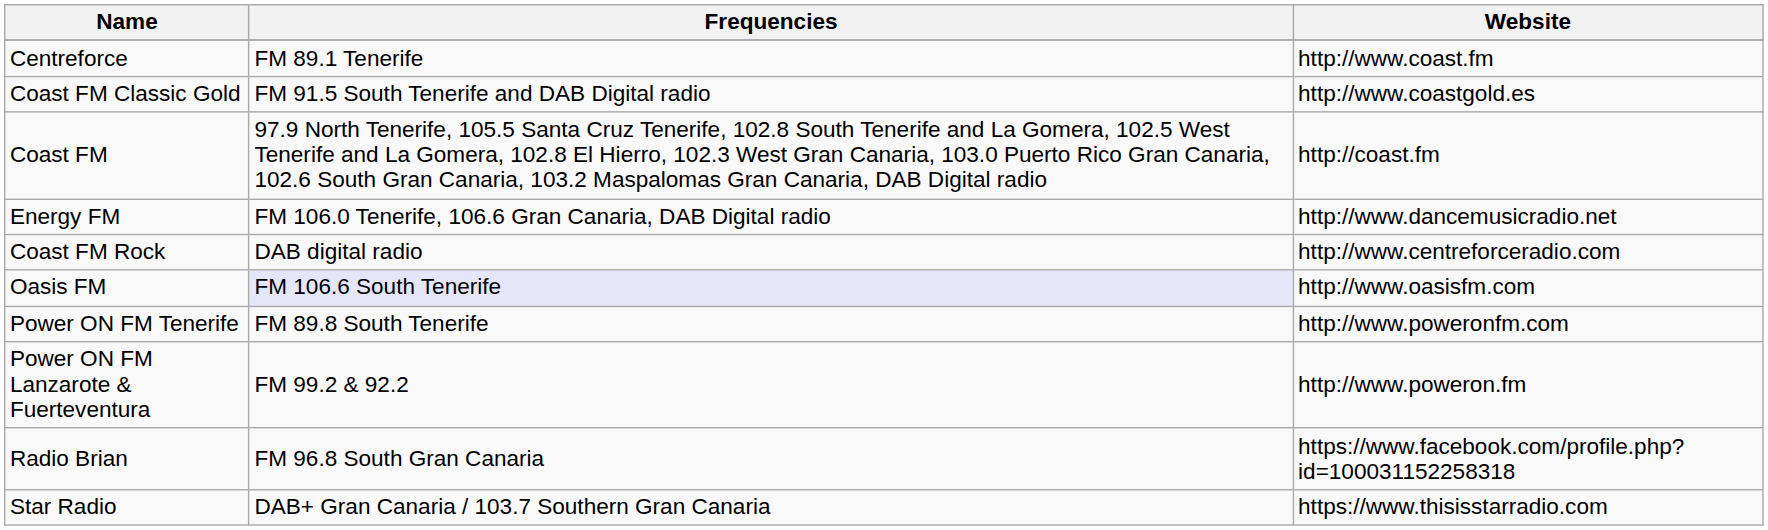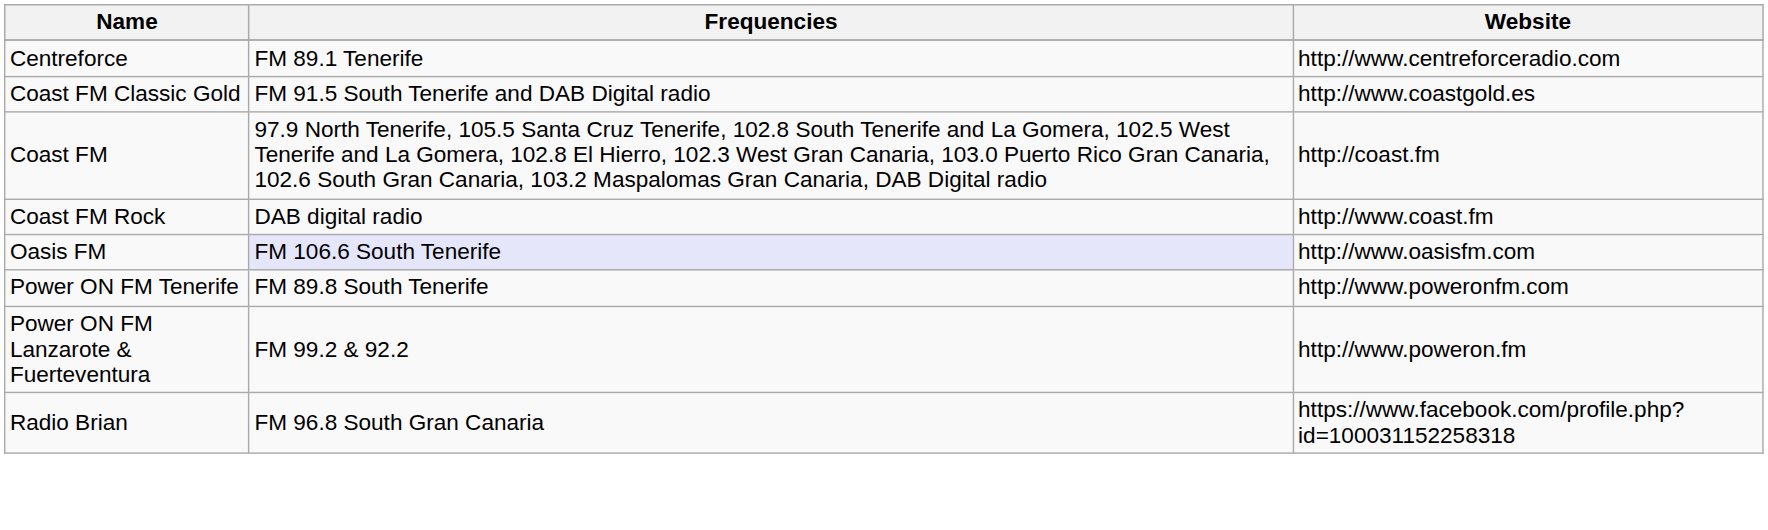Centreforce | Website: http://www.coast.fm -> http://www.centreforceradio.com
- row: Energy FM | FM 106.0 Tenerife, 106.6 Gran Canaria, DAB Digital radio | http://www.dancemusicradio.net
Coast FM Rock | Website: http://www.centreforceradio.com -> http://www.coast.fm
- row: Star Radio | DAB+ Gran Canaria / 103.7 Southern Gran Canaria | https://www.thisisstarradio.com
